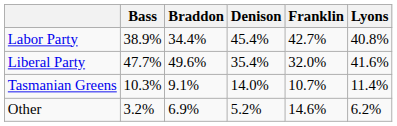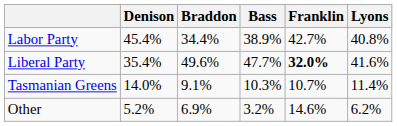columns swapped: Bass <-> Denison
Liberal Party | Franklin: normal -> bold
